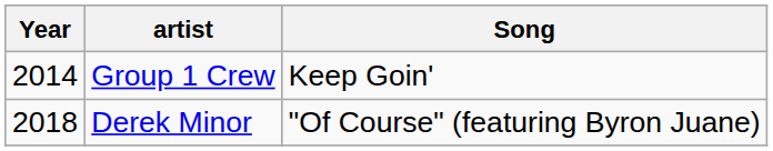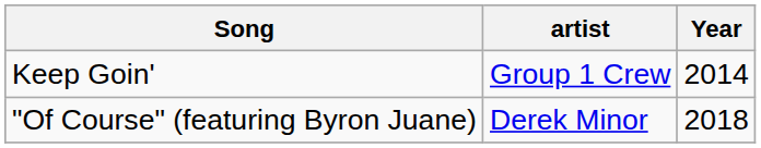columns swapped: Year <-> Song
